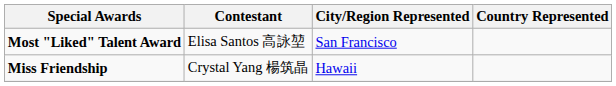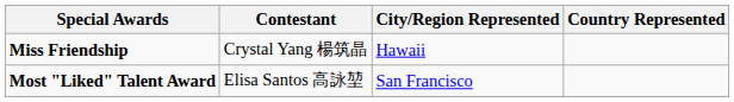rows swapped: Miss Friendship <-> Most "Liked" Talent Award
